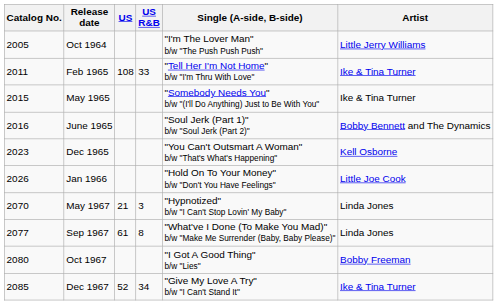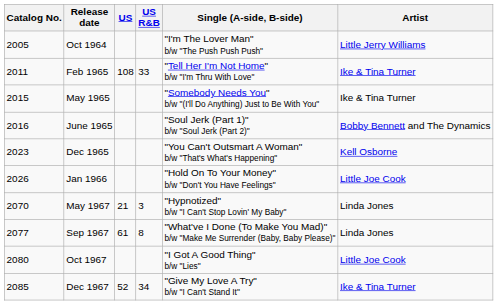Oct 1967 | Artist: Bobby Freeman -> Little Joe Cook
